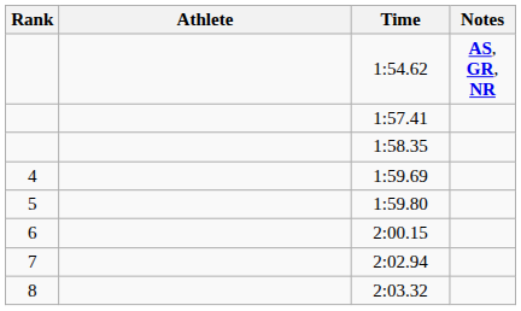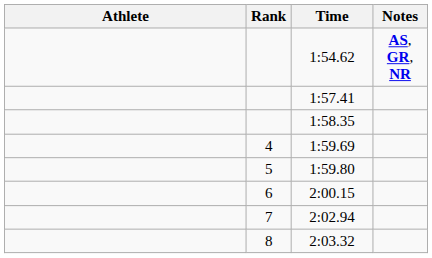columns swapped: Rank <-> Athlete
